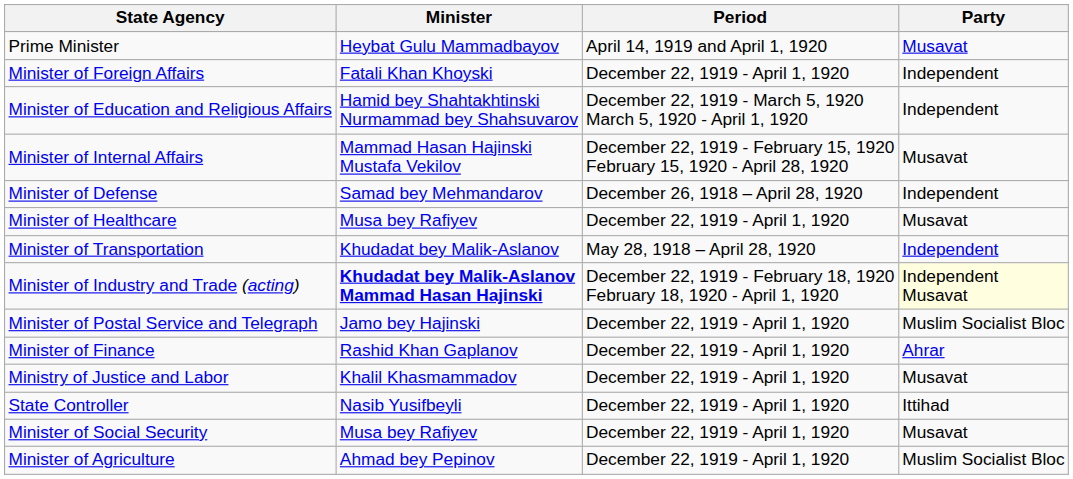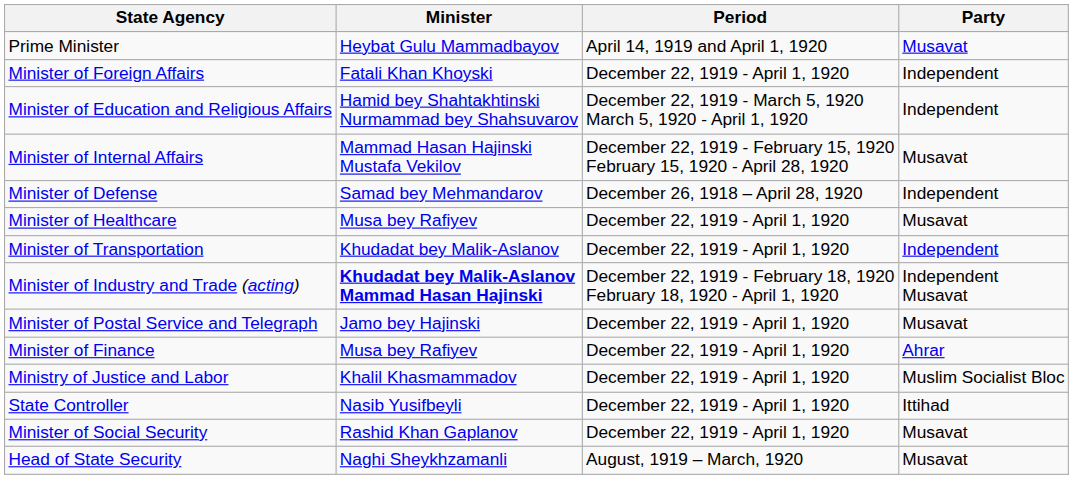Minister of Transportation | Period: May 28, 1918 – April 28, 1920 -> December 22, 1919 - April 1, 1920
Minister of Industry and Trade (acting) | Party: lightyellow background -> no background
Minister of Postal Service and Telegraph | Party: Muslim Socialist Bloc -> Musavat
Minister of Finance | Minister: Rashid Khan Gaplanov -> Musa bey Rafiyev
Ministry of Justice and Labor | Party: Musavat -> Muslim Socialist Bloc
Minister of Social Security | Minister: Musa bey Rafiyev -> Rashid Khan Gaplanov
- row: Minister of Agriculture | Ahmad bey Pepinov | December 22, 1919 - April 1, 1920 | Muslim Socialist Bloc
+ row: Head of State Security | Naghi Sheykhzamanli | August, 1919 – March, 1920 | Musavat
